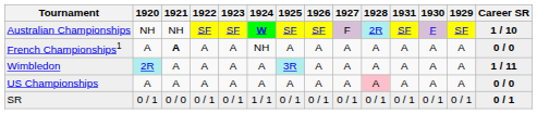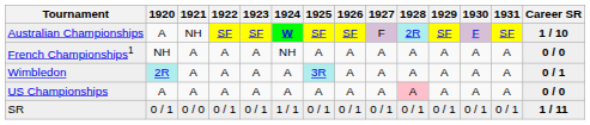columns swapped: 1929 <-> 1931
Australian Championships | 1920: NH -> A
French Championships1 | 1920: A -> NH
French Championships1 | 1921: bold -> normal
Wimbledon | Career SR: 1 / 11 -> 0 / 1
SR | Career SR: 0 / 1 -> 1 / 11
